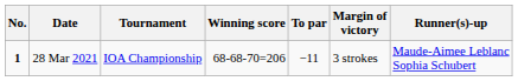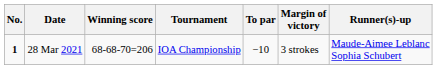columns swapped: Tournament <-> Winning score
28 Mar 2021 | To par: −11 -> −10
